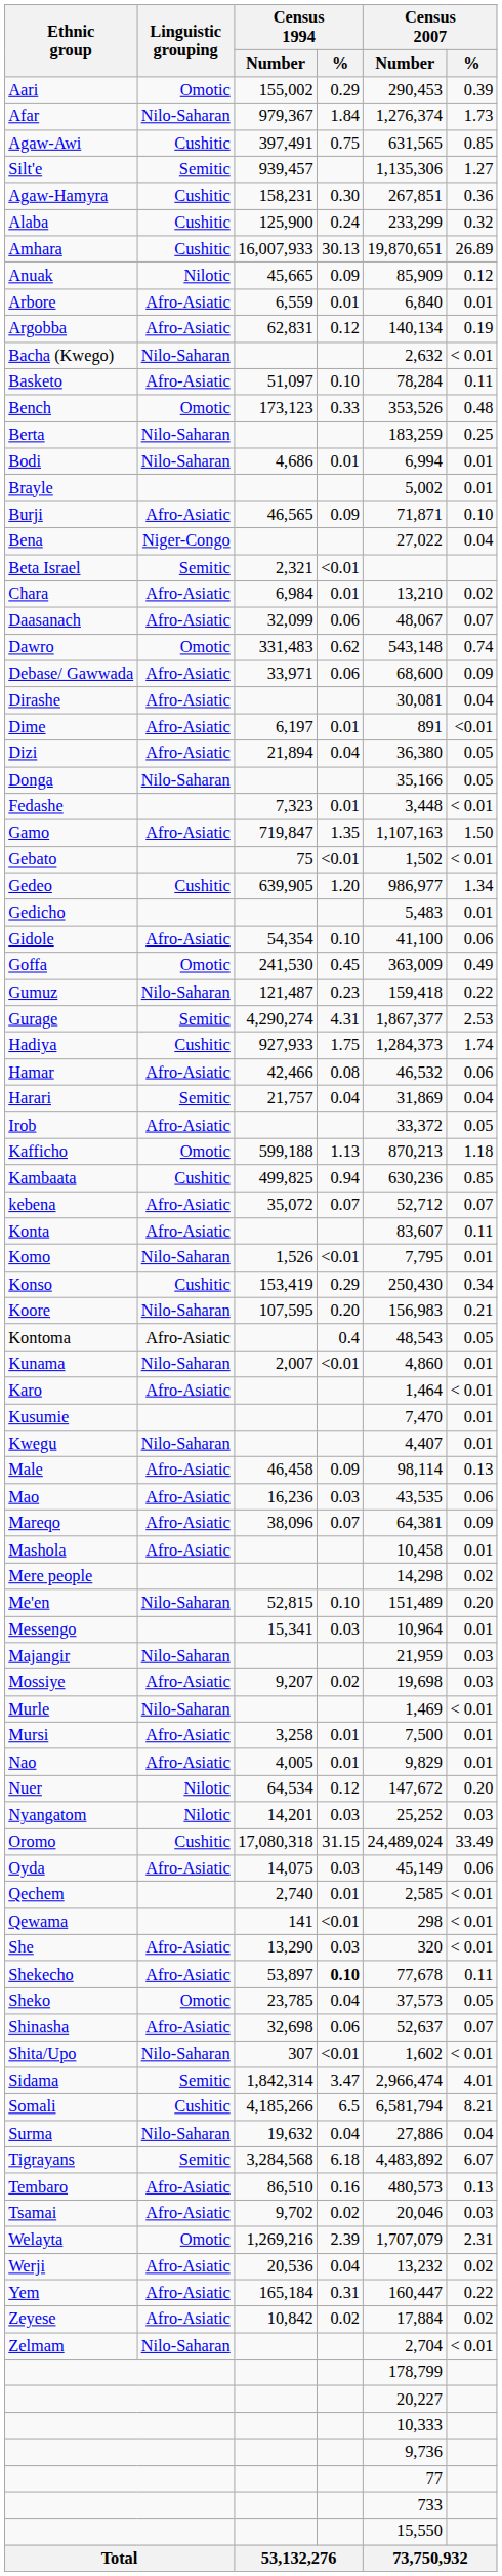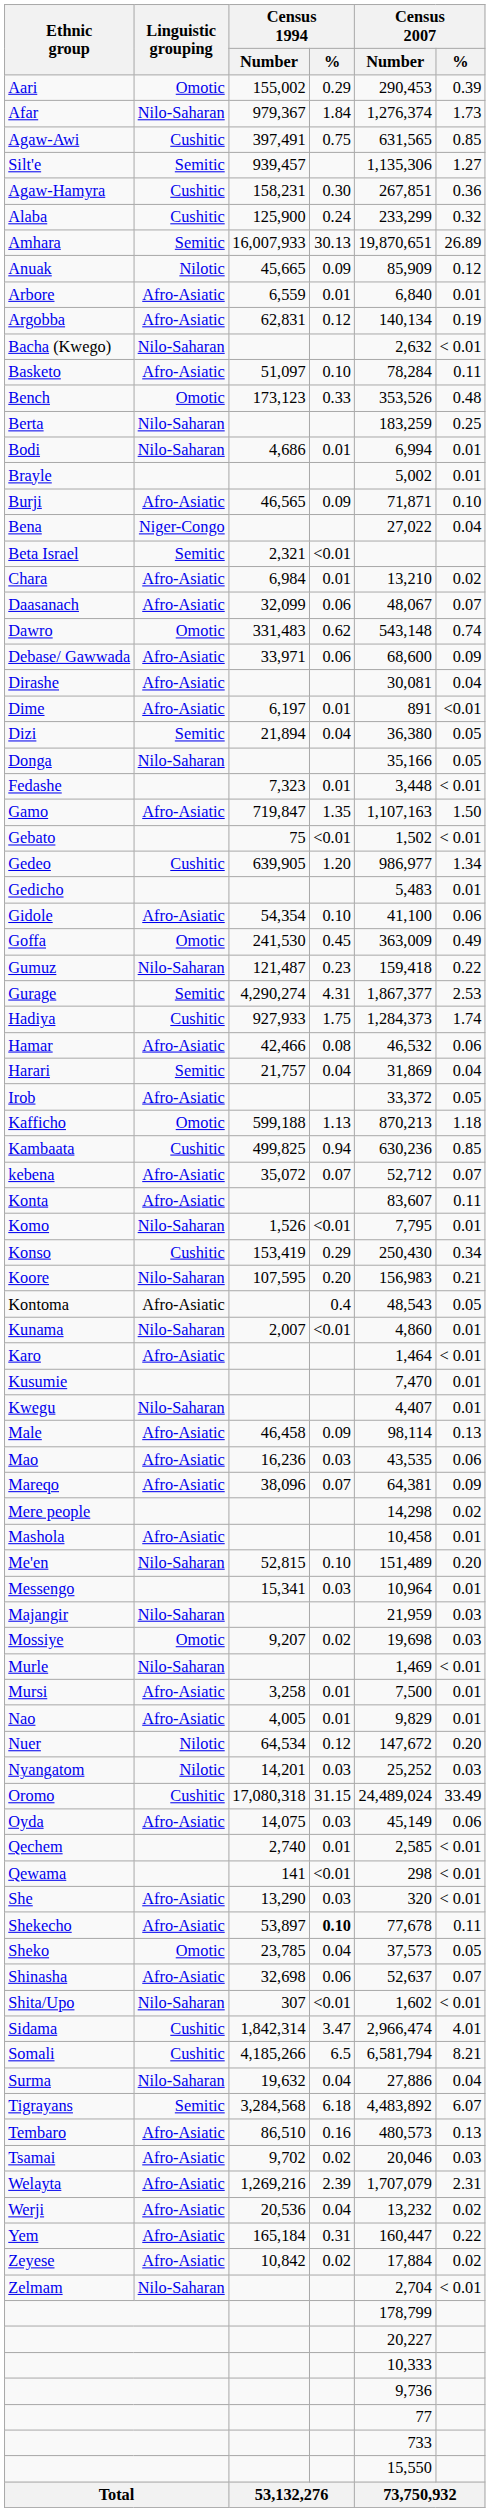Amhara | Linguistic grouping: Cushitic -> Semitic
Dizi | Linguistic grouping: Afro-Asiatic -> Semitic
rows swapped: Mashola <-> Mere people
Mossiye | Linguistic grouping: Afro-Asiatic -> Omotic
Sidama | Linguistic grouping: Semitic -> Cushitic
Welayta | Linguistic grouping: Omotic -> Afro-Asiatic
